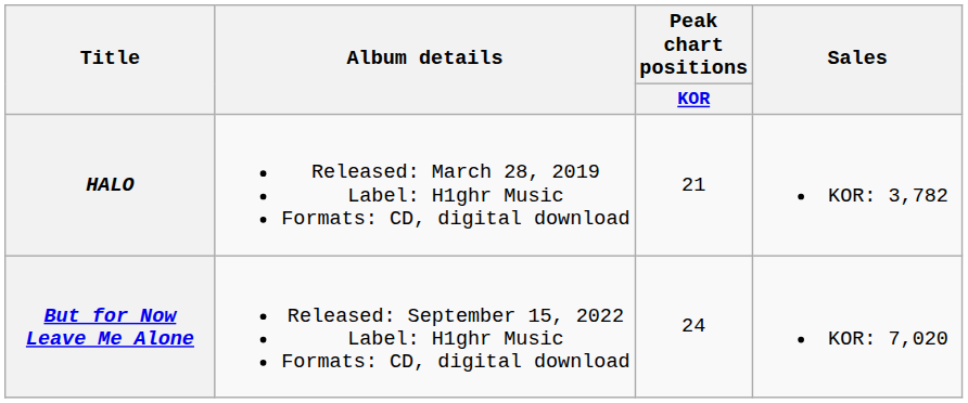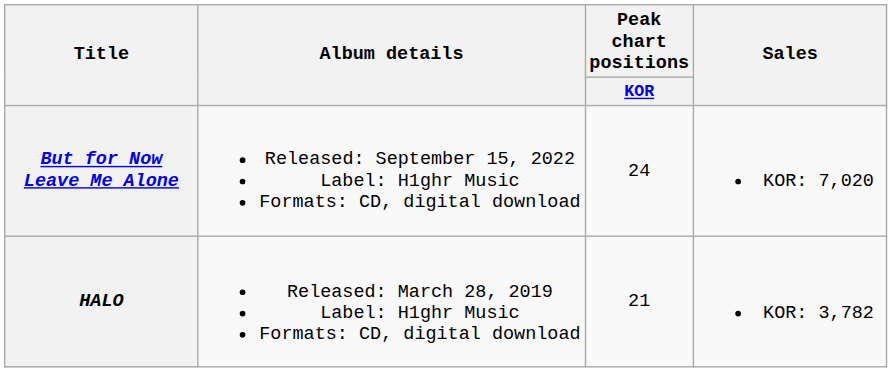rows swapped: HALO <-> But for Now Leave Me Alone
